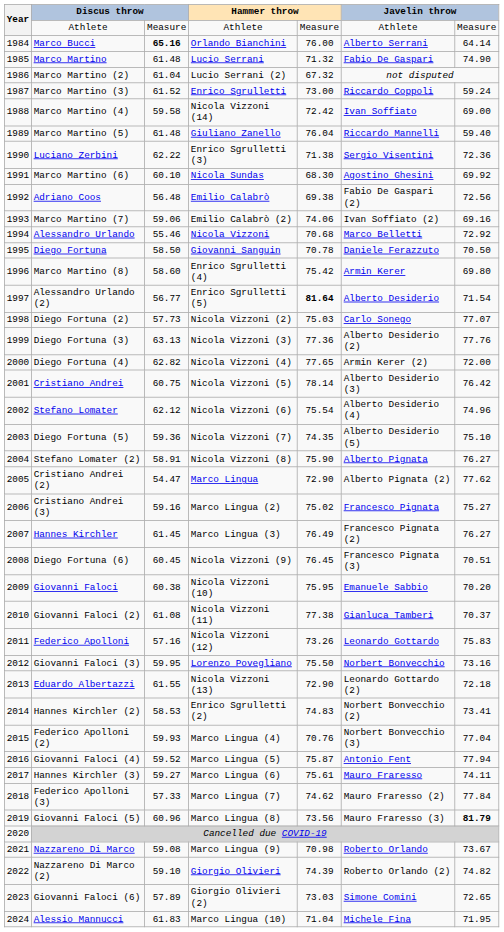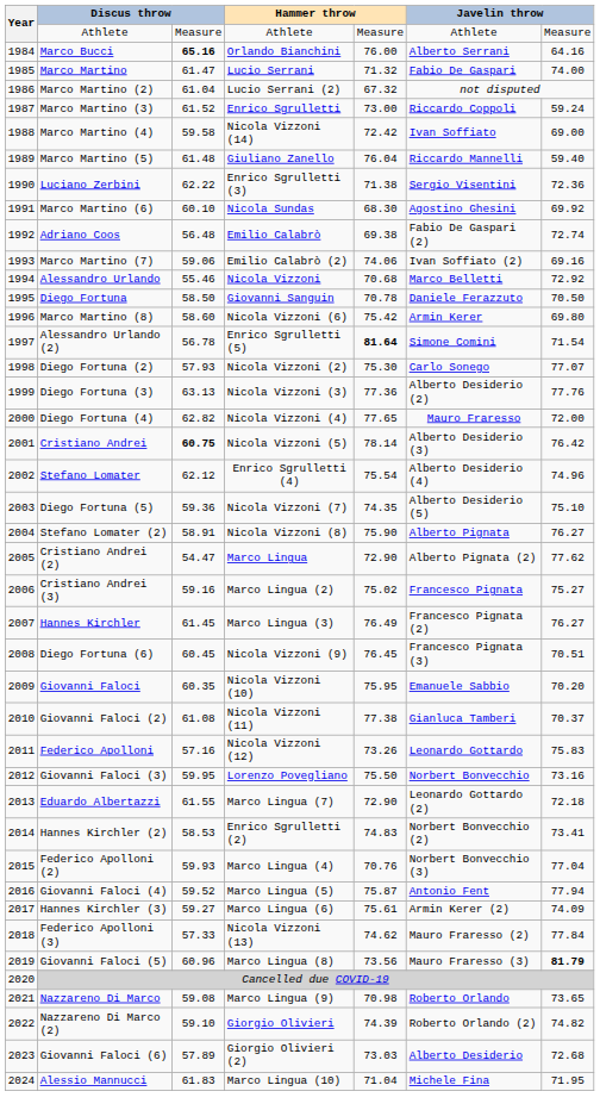Marco Bucci | column 7: 64.14 -> 64.16
Marco Martino | column 3: 61.48 -> 61.47
Marco Martino | column 7: 74.90 -> 74.00
Adriano Coos | column 7: 72.56 -> 72.74
Marco Martino (8) | column 4: Enrico Sgrulletti (4) -> Nicola Vizzoni (6)
Alessandro Urlando (2) | column 3: 56.77 -> 56.78
Alessandro Urlando (2) | column 6: Alberto Desiderio -> Simone Comini
Diego Fortuna (2) | column 3: 57.73 -> 57.93
Diego Fortuna (2) | column 5: 75.03 -> 75.30
Diego Fortuna (4) | column 6: Armin Kerer (2) -> Mauro Fraresso
Cristiano Andrei | column 3: normal -> bold
Stefano Lomater | column 4: Nicola Vizzoni (6) -> Enrico Sgrulletti (4)
Giovanni Faloci | column 3: 60.38 -> 60.35
Eduardo Albertazzi | column 4: Nicola Vizzoni (13) -> Marco Lingua (7)
Hannes Kirchler (3) | column 6: Mauro Fraresso -> Armin Kerer (2)
Hannes Kirchler (3) | column 7: 74.11 -> 74.09
Federico Apolloni (3) | column 4: Marco Lingua (7) -> Nicola Vizzoni (13)
Nazzareno Di Marco | column 7: 73.67 -> 73.65
Giovanni Faloci (6) | column 6: Simone Comini -> Alberto Desiderio
Giovanni Faloci (6) | column 7: 72.65 -> 72.68
